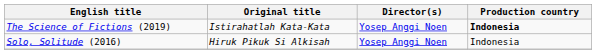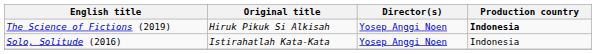The Science of Fictions (2019) | Original title: Istirahatlah Kata-Kata -> Hiruk Pikuk Si Alkisah
Solo, Solitude (2016) | Original title: Hiruk Pikuk Si Alkisah -> Istirahatlah Kata-Kata
